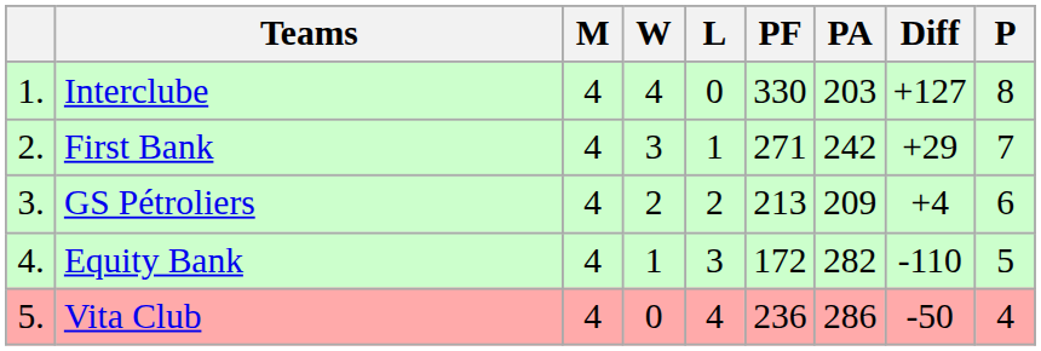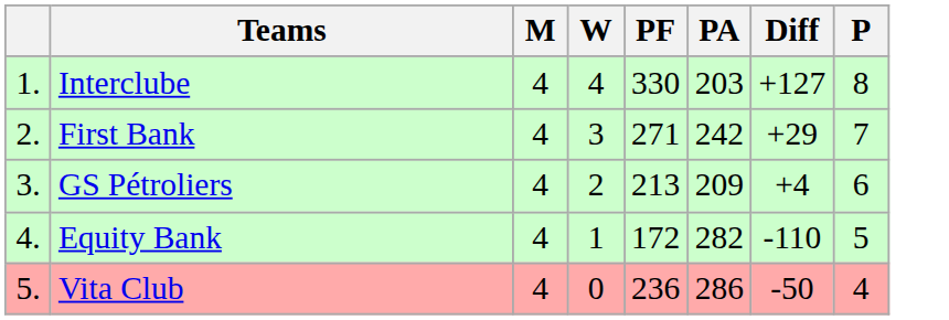- column: L | 0 | 1 | 2 | 3 | 4
